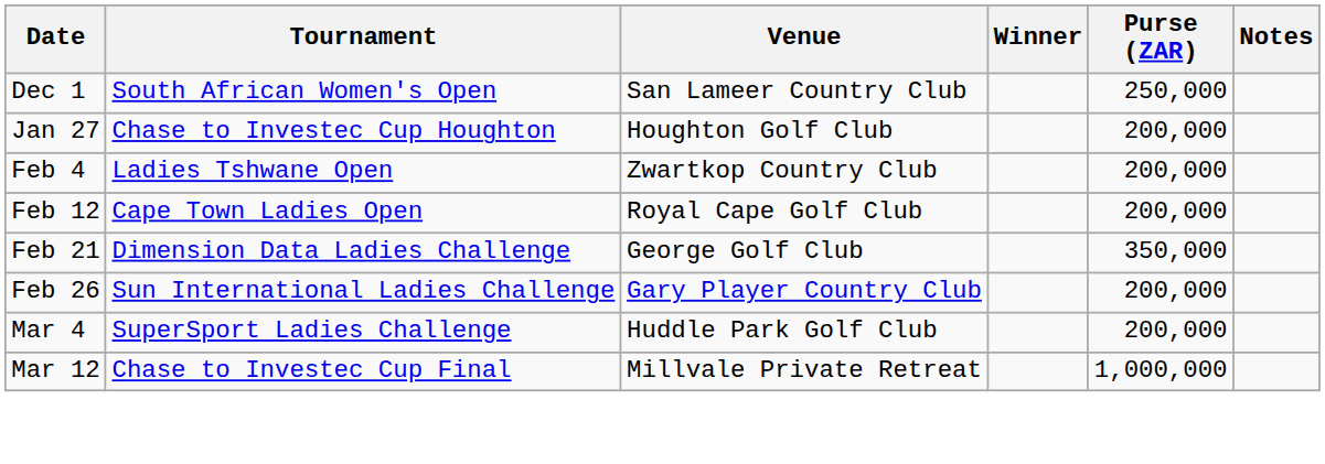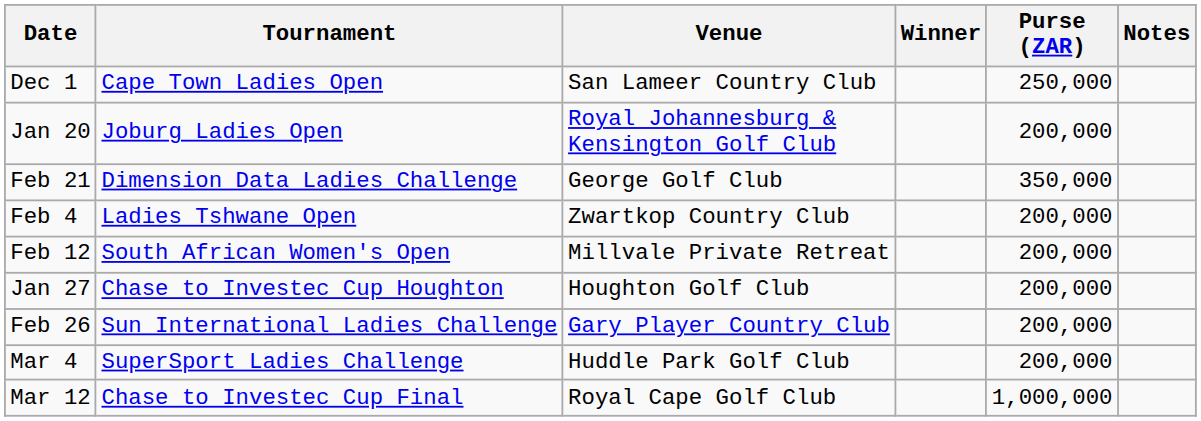Dec 1 | Tournament: South African Women's Open -> Cape Town Ladies Open
+ row: Jan 20 | Joburg Ladies Open | Royal Johannesburg & Kensington Golf Club | 200,000
rows swapped: Jan 27 <-> Feb 21
Feb 12 | Tournament: Cape Town Ladies Open -> South African Women's Open
Feb 12 | Venue: Royal Cape Golf Club -> Millvale Private Retreat
Mar 12 | Venue: Millvale Private Retreat -> Royal Cape Golf Club
